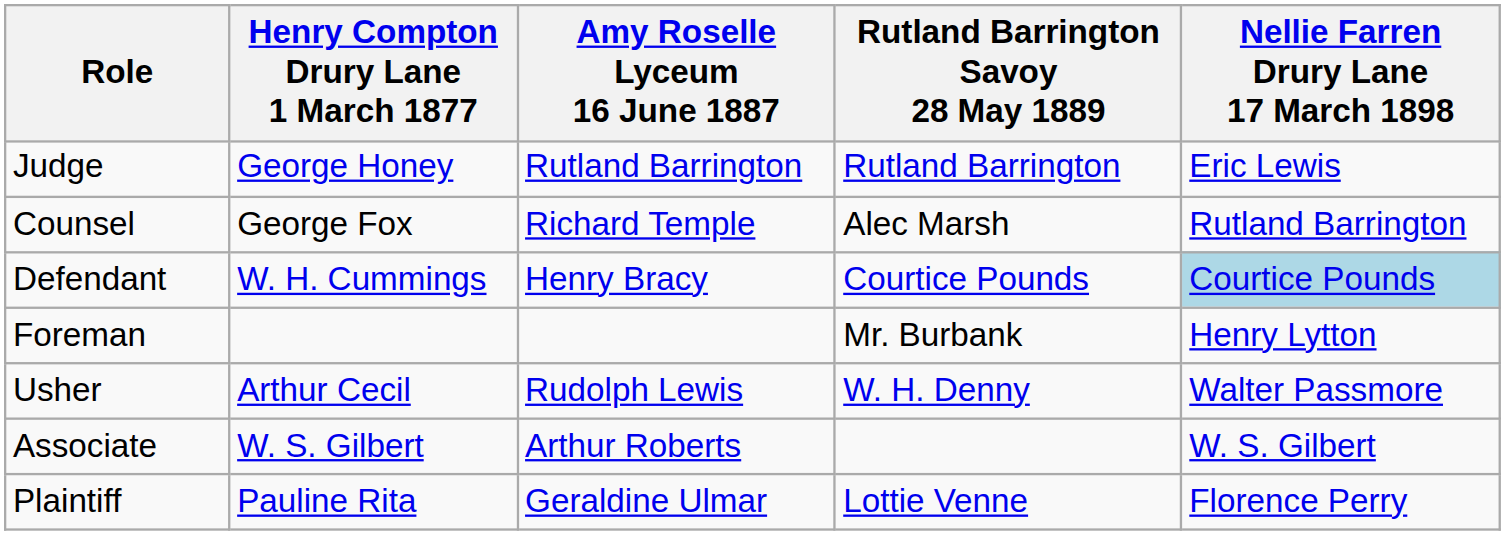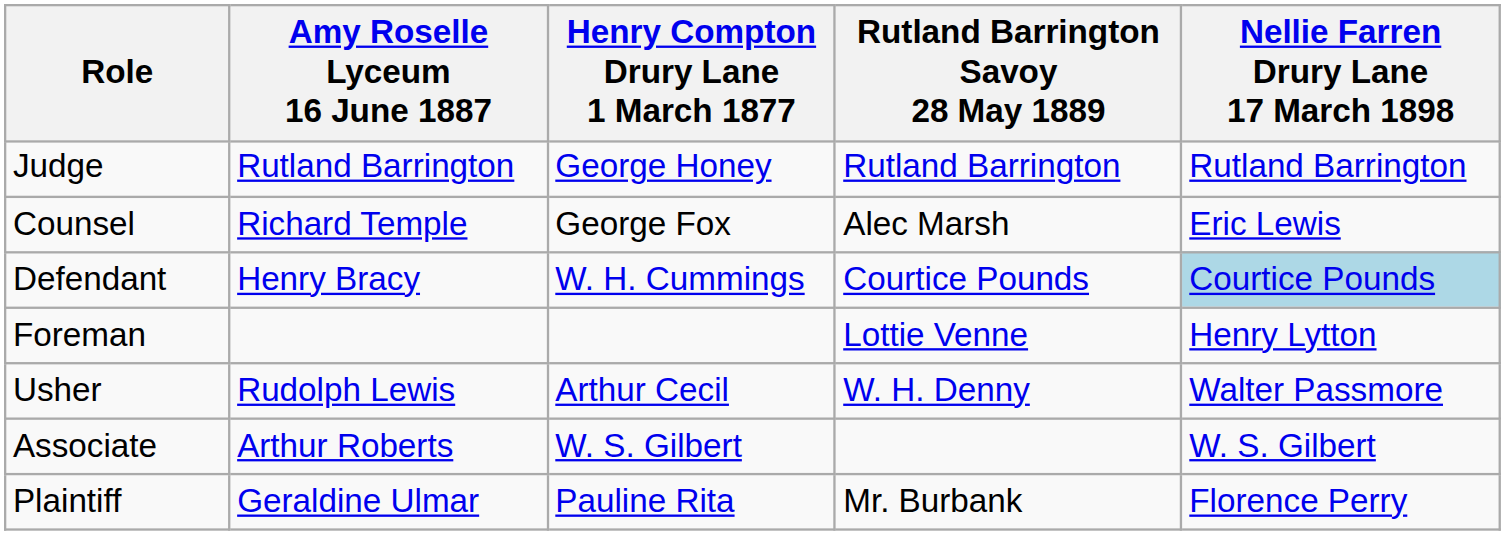columns swapped: Henry Compton Drury Lane 1 March 1877 <-> Amy Roselle Lyceum 16 June 1887
Judge | Nellie Farren Drury Lane 17 March 1898: Eric Lewis -> Rutland Barrington
Counsel | Nellie Farren Drury Lane 17 March 1898: Rutland Barrington -> Eric Lewis
Foreman | Rutland Barrington Savoy 28 May 1889: Mr. Burbank -> Lottie Venne
Plaintiff | Rutland Barrington Savoy 28 May 1889: Lottie Venne -> Mr. Burbank
